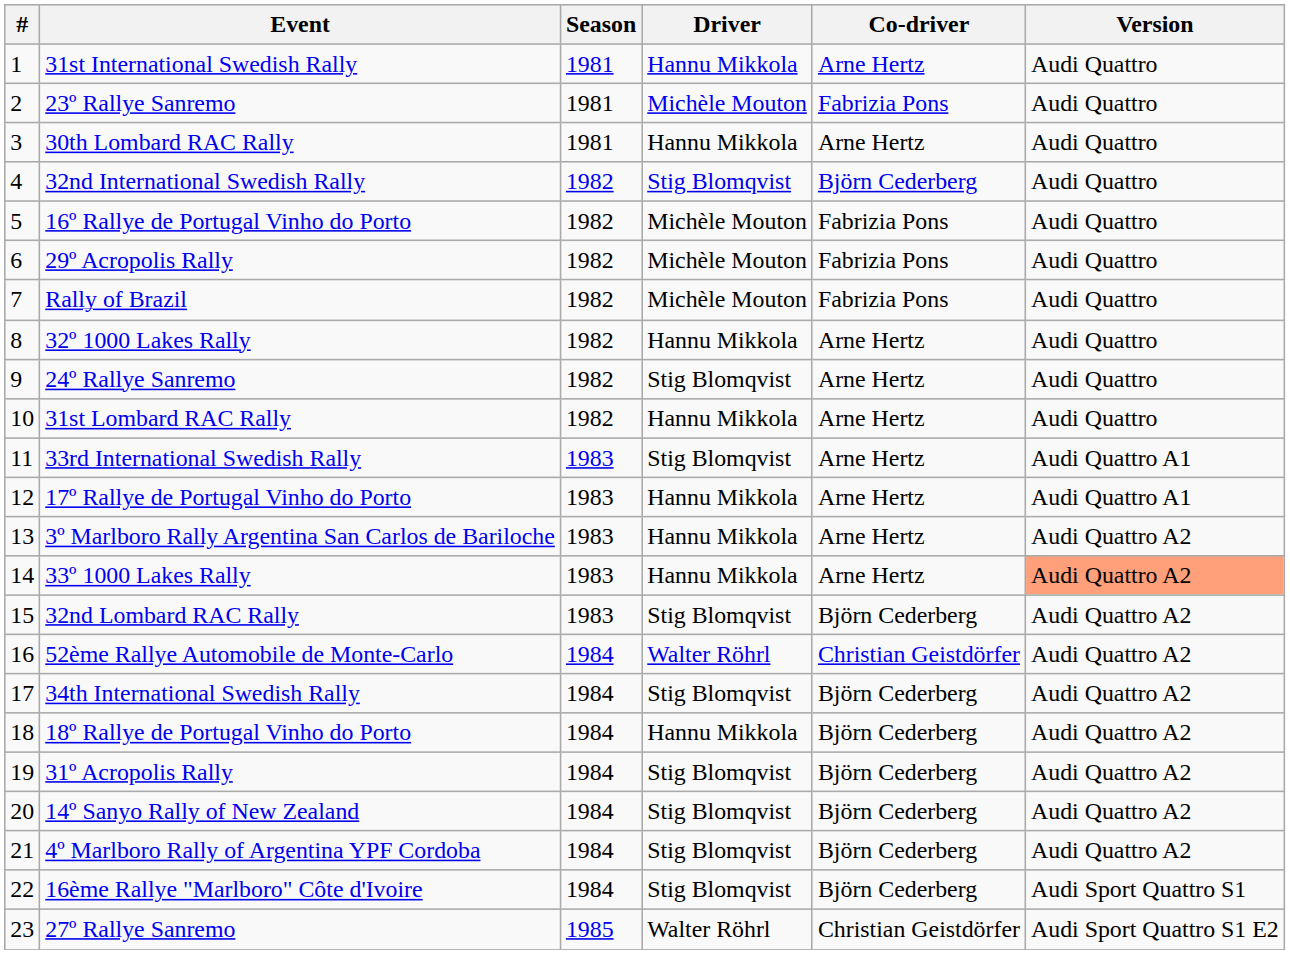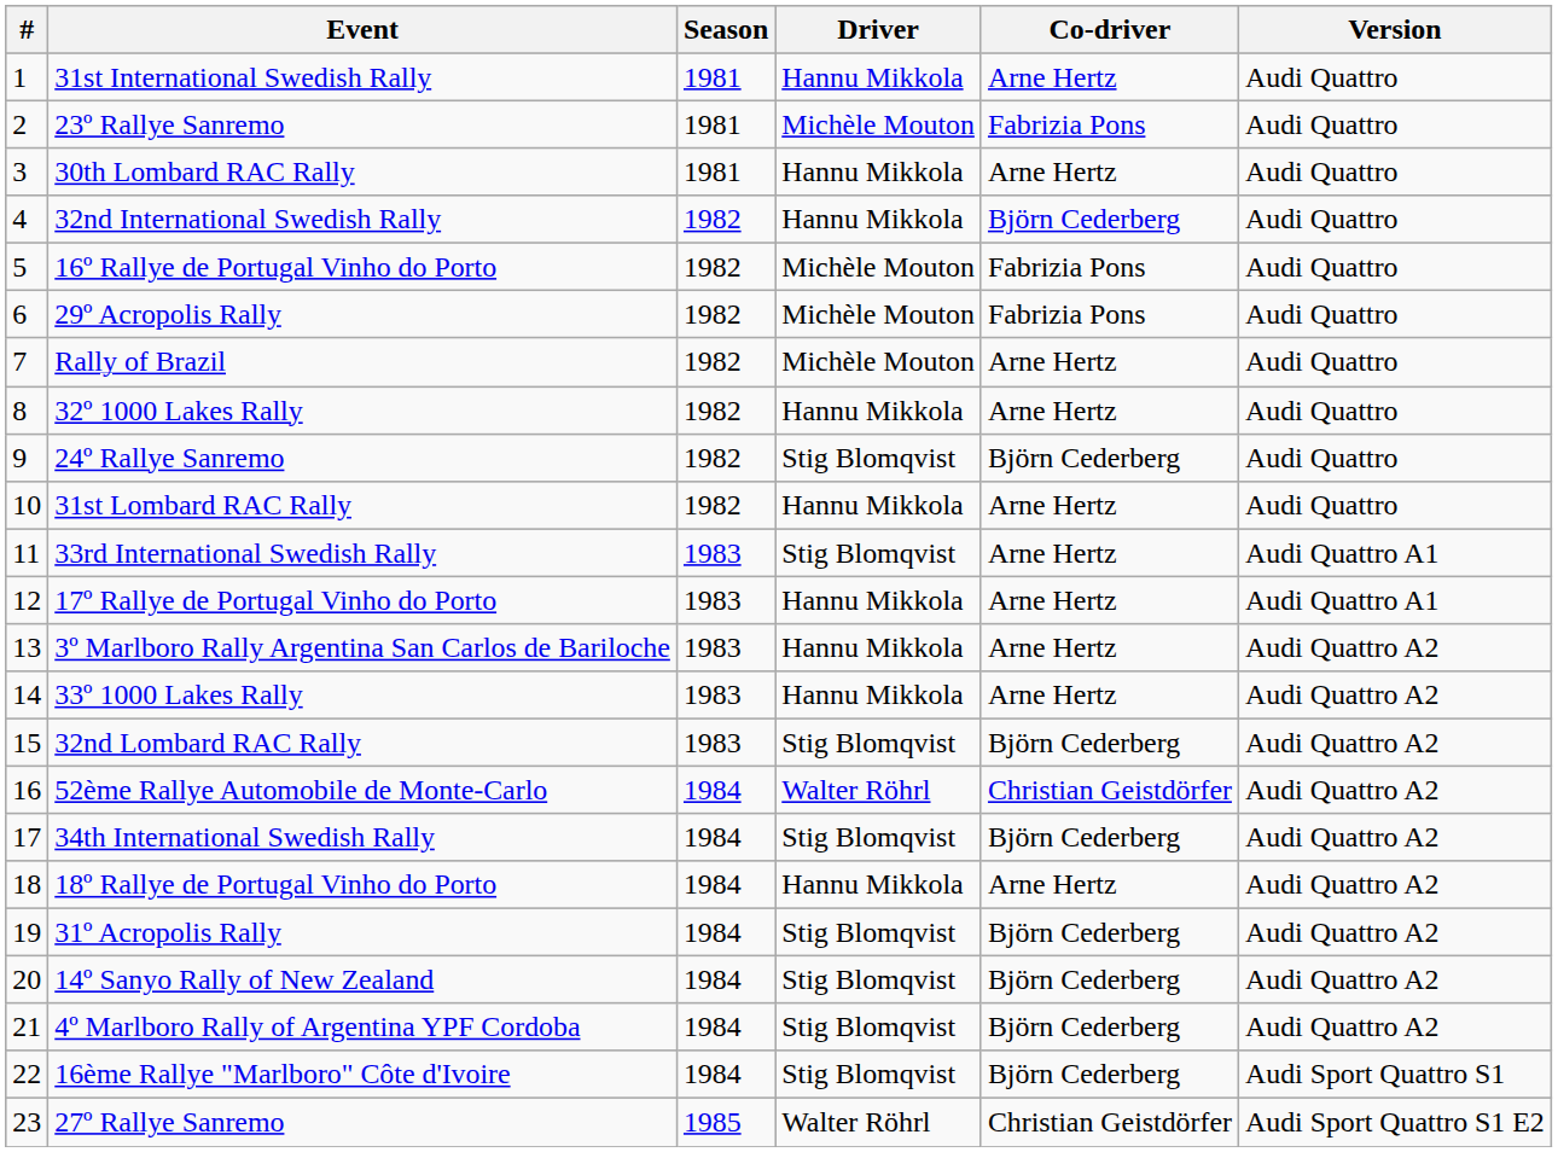32nd International Swedish Rally | Driver: Stig Blomqvist -> Hannu Mikkola
Rally of Brazil | Co-driver: Fabrizia Pons -> Arne Hertz
24º Rallye Sanremo | Co-driver: Arne Hertz -> Björn Cederberg
33º 1000 Lakes Rally | Version: lightsalmon background -> no background
18º Rallye de Portugal Vinho do Porto | Co-driver: Björn Cederberg -> Arne Hertz
